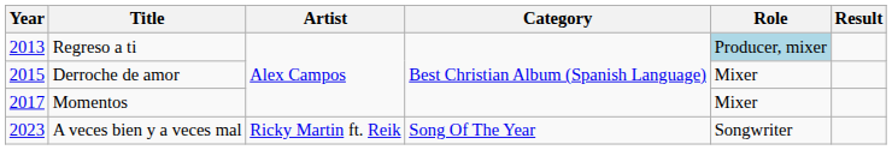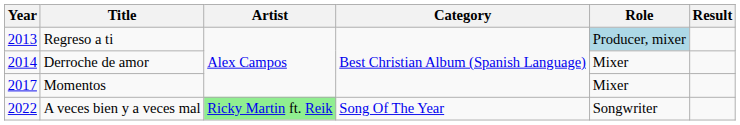Derroche de amor | Year: 2015 -> 2014
A veces bien y a veces mal | Year: 2023 -> 2022
A veces bien y a veces mal | Artist: no background -> lightgreen background
